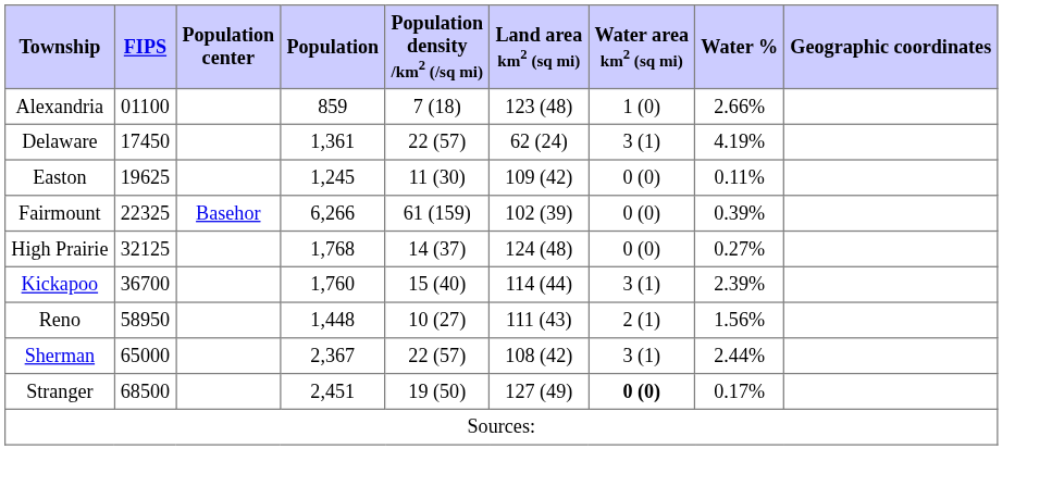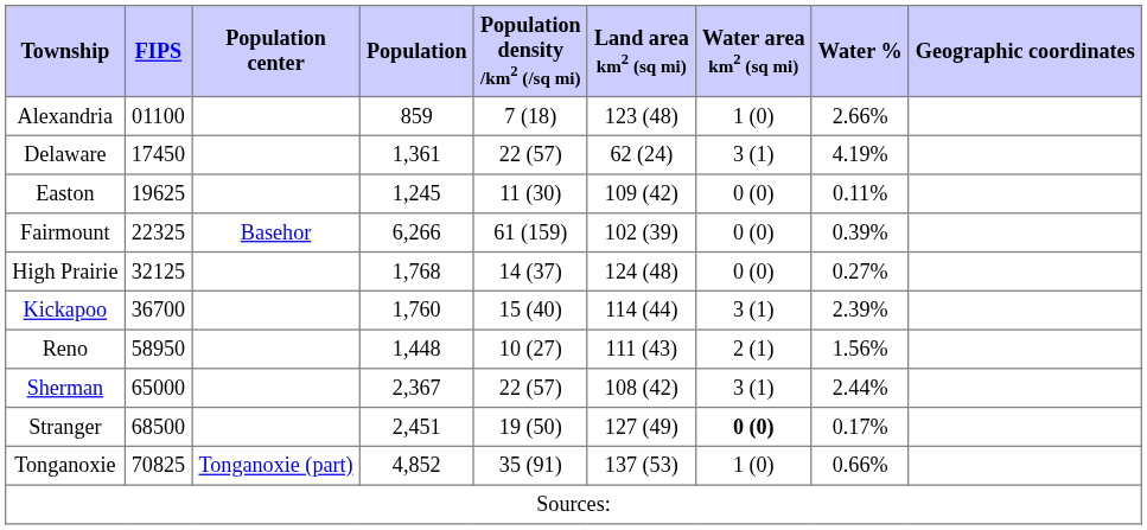+ row: Tonganoxie | 70825 | Tonganoxie (part) | 4,852 | 35 (91) | 137 (53) | 1 (0) | 0.66%
